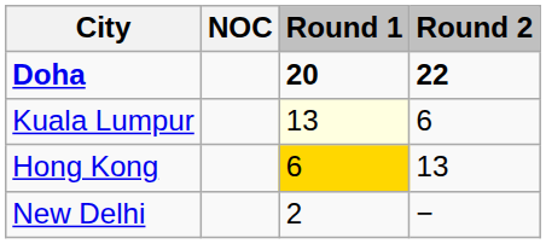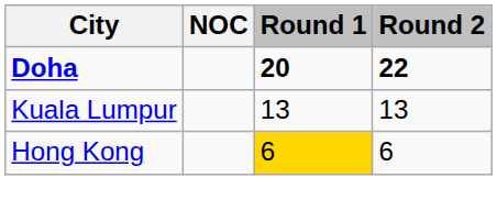Kuala Lumpur | Round 1: lightyellow background -> no background
Kuala Lumpur | Round 2: 6 -> 13
Hong Kong | Round 2: 13 -> 6
- row: New Delhi | 2 | −
